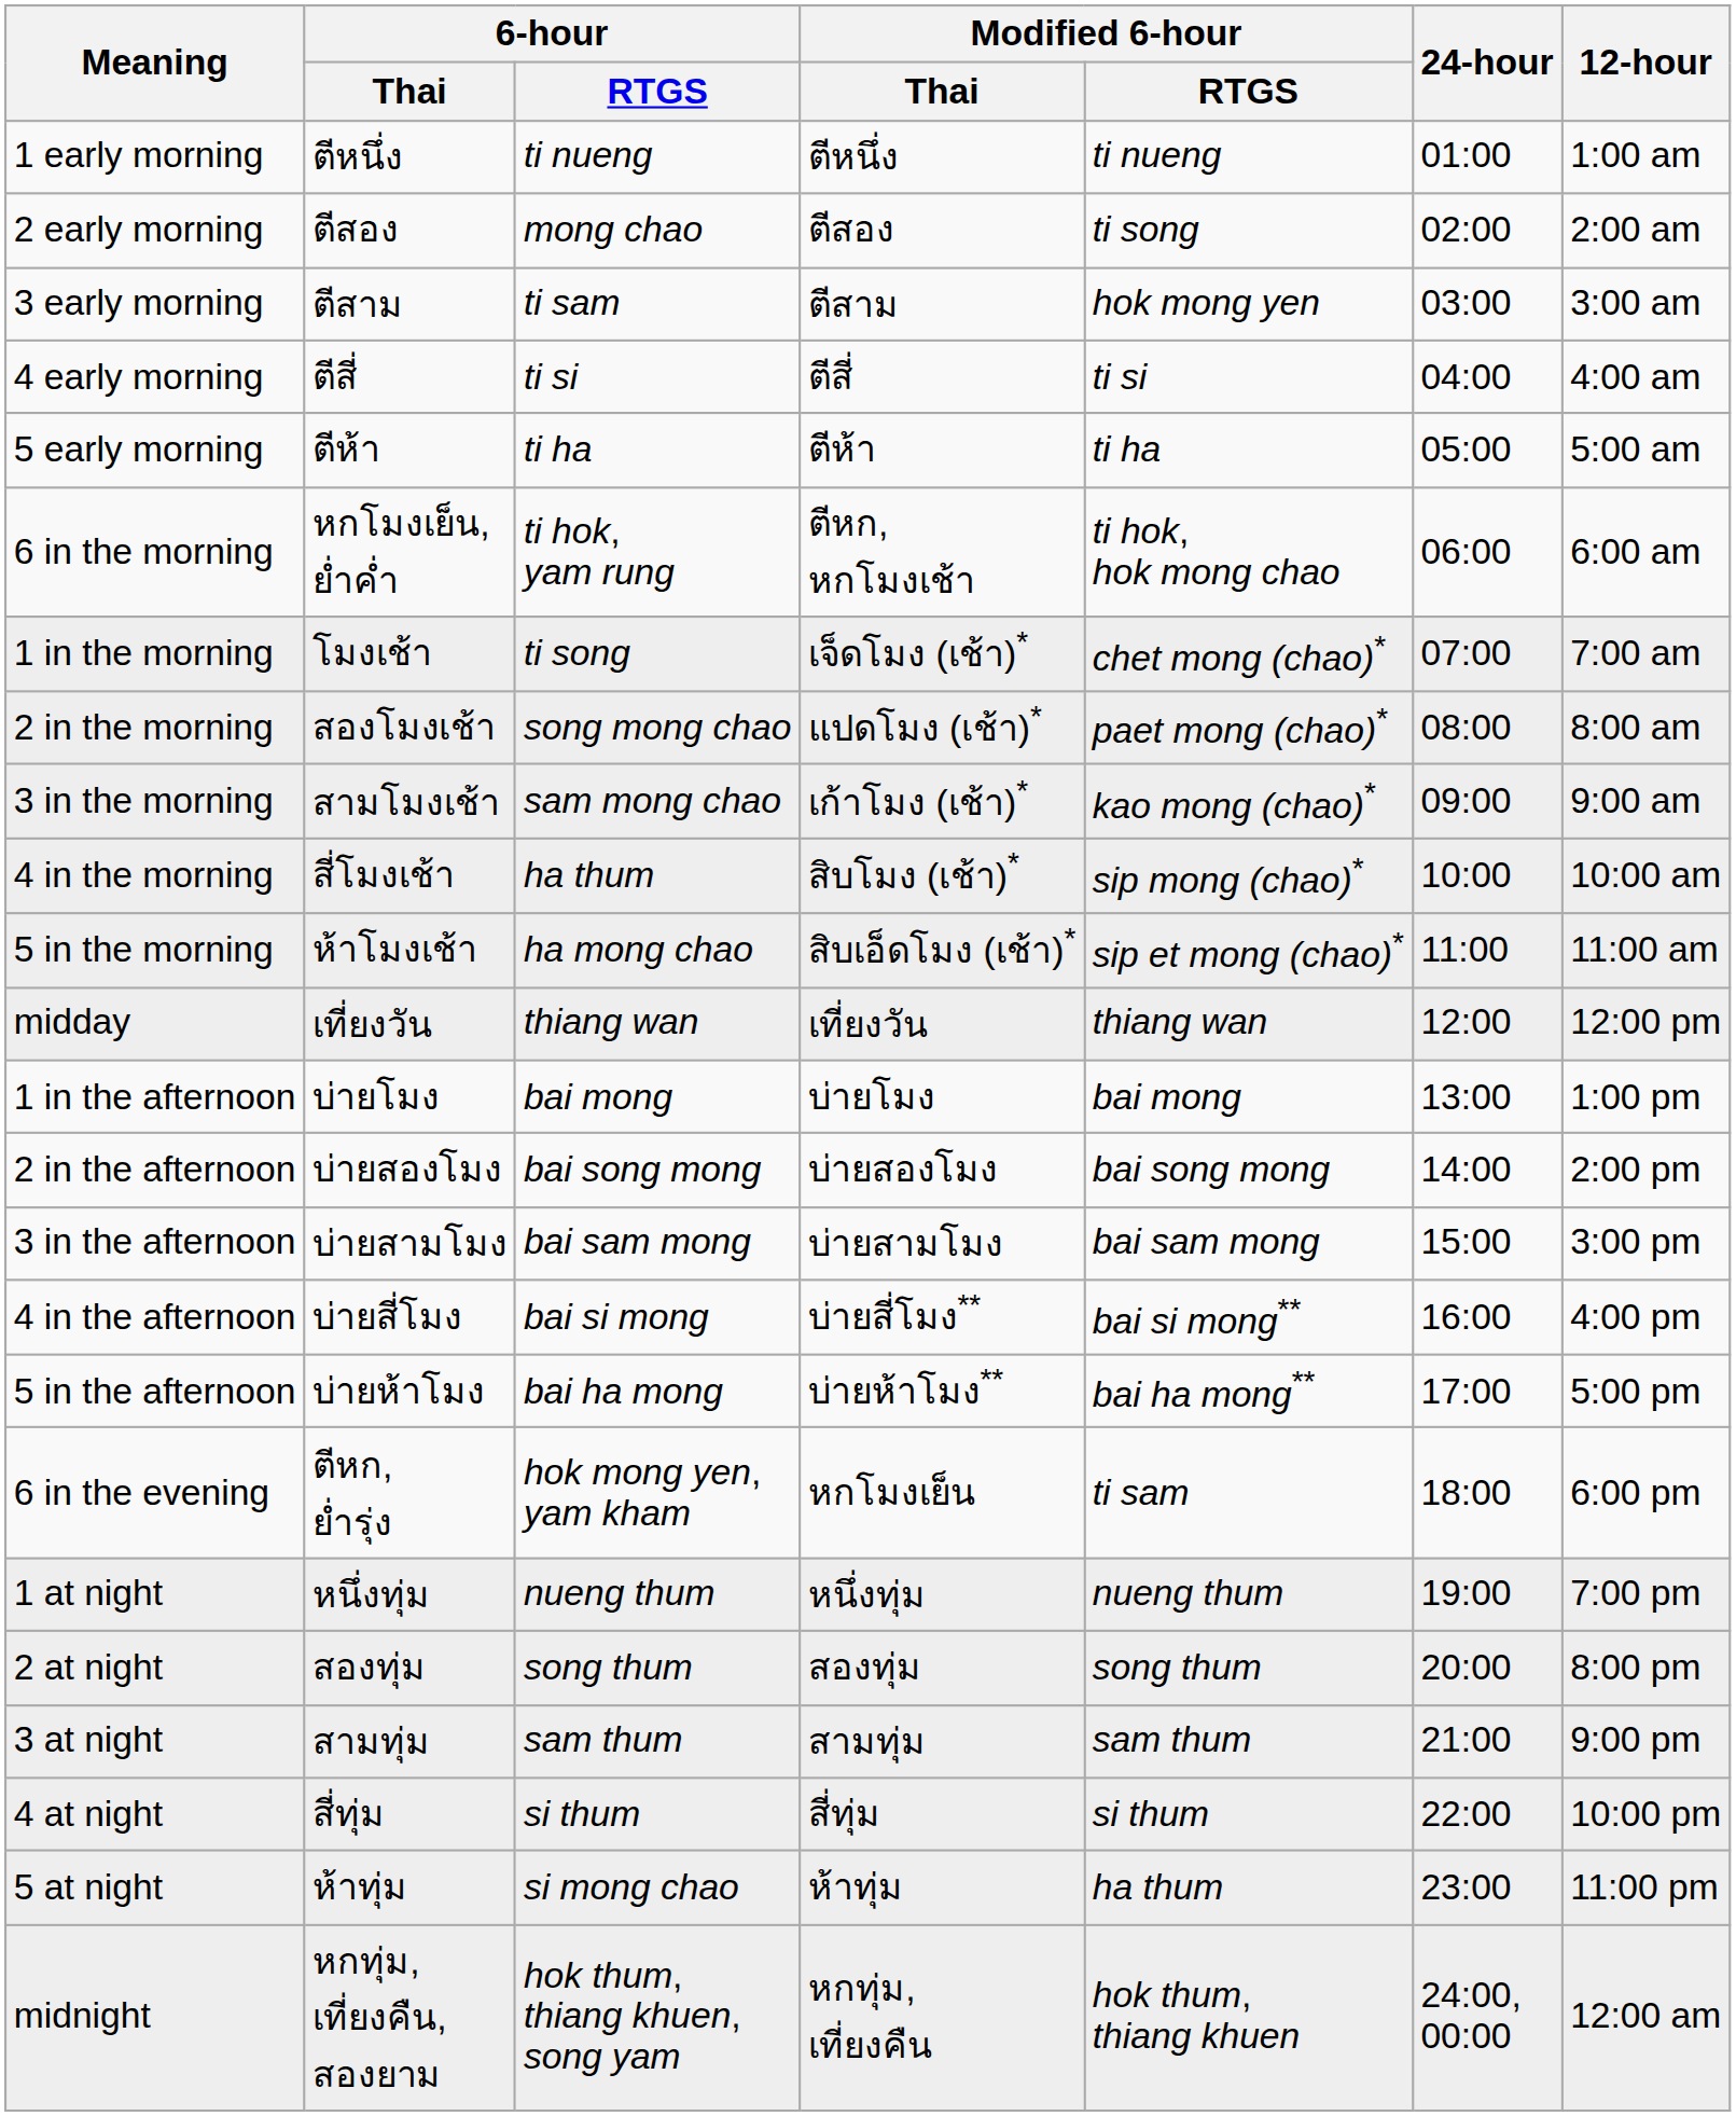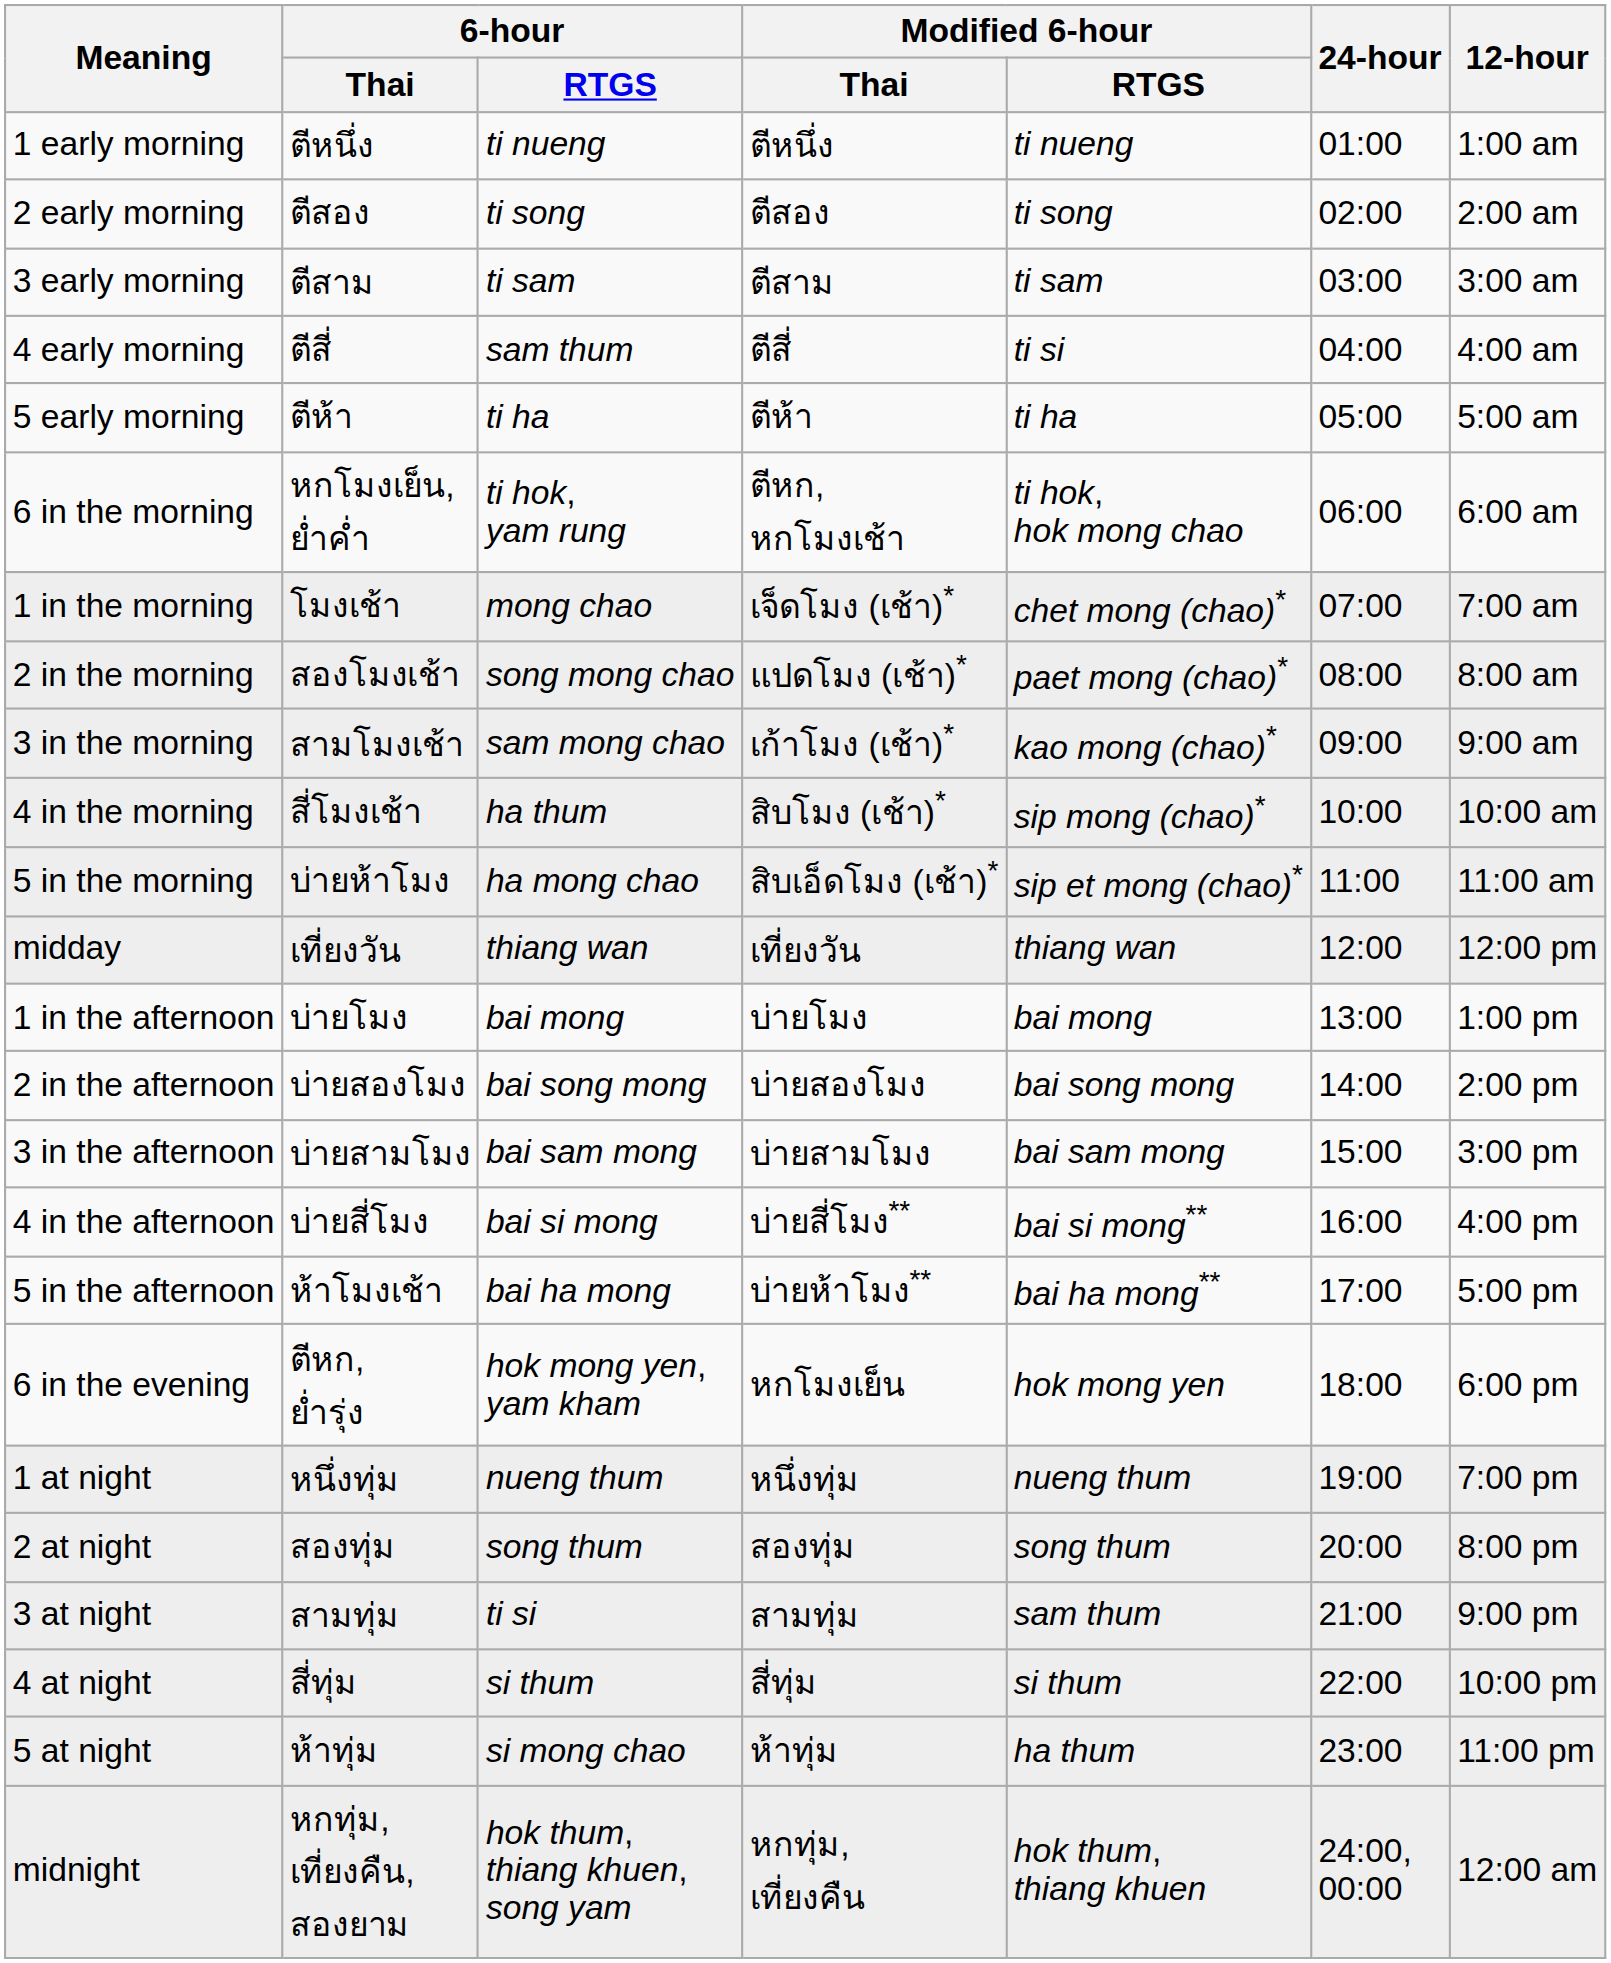2 early morning | 6-hour / RTGS: mong chao -> ti song
3 early morning | Modified 6-hour / RTGS: hok mong yen -> ti sam
4 early morning | 6-hour / RTGS: ti si -> sam thum
1 in the morning | 6-hour / RTGS: ti song -> mong chao
5 in the morning | 6-hour / Thai: ห้าโมงเช้า -> บ่ายห้าโมง
5 in the afternoon | 6-hour / Thai: บ่ายห้าโมง -> ห้าโมงเช้า
6 in the evening | Modified 6-hour / RTGS: ti sam -> hok mong yen
3 at night | 6-hour / RTGS: sam thum -> ti si
